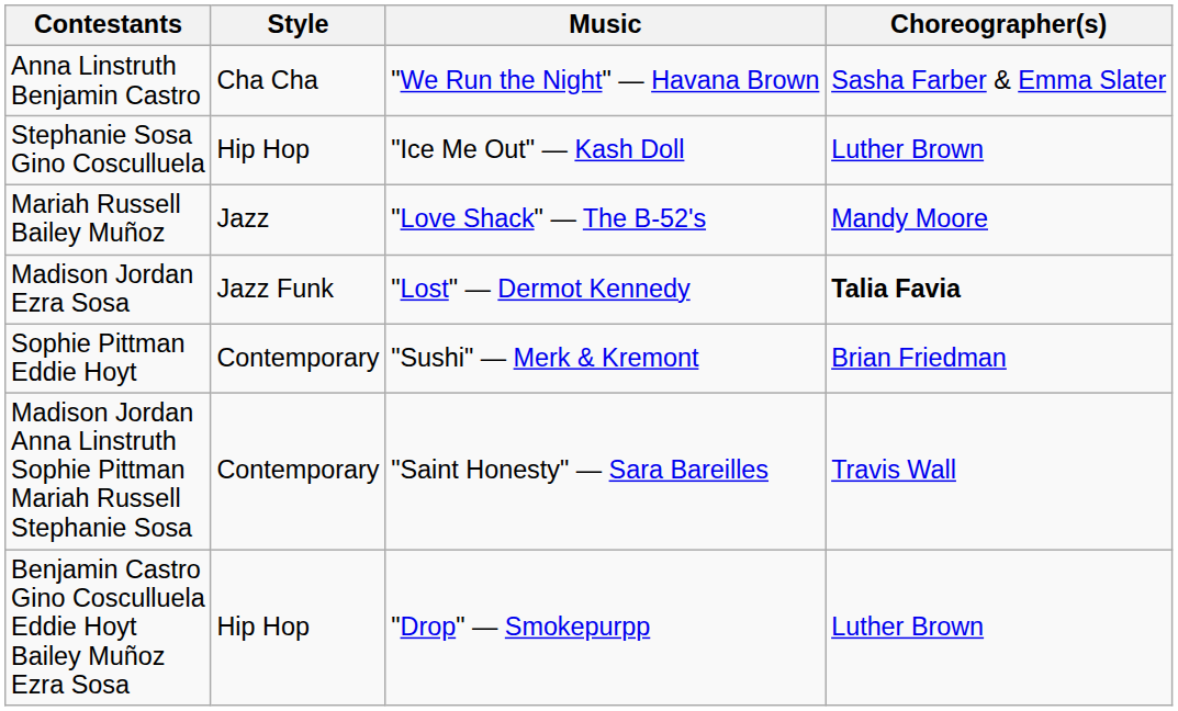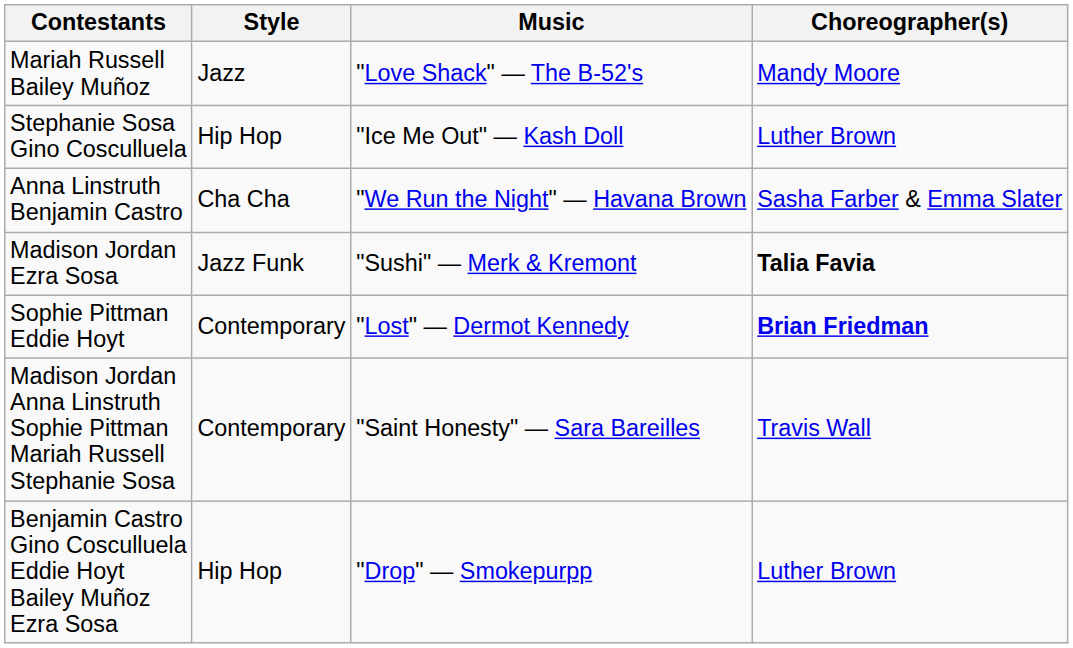rows swapped: Mariah Russell Bailey Muñoz <-> Anna Linstruth Benjamin Castro
Madison Jordan Ezra Sosa | Music: "Lost" — Dermot Kennedy -> "Sushi" — Merk & Kremont
Sophie Pittman Eddie Hoyt | Music: "Sushi" — Merk & Kremont -> "Lost" — Dermot Kennedy
Sophie Pittman Eddie Hoyt | Choreographer(s): normal -> bold
